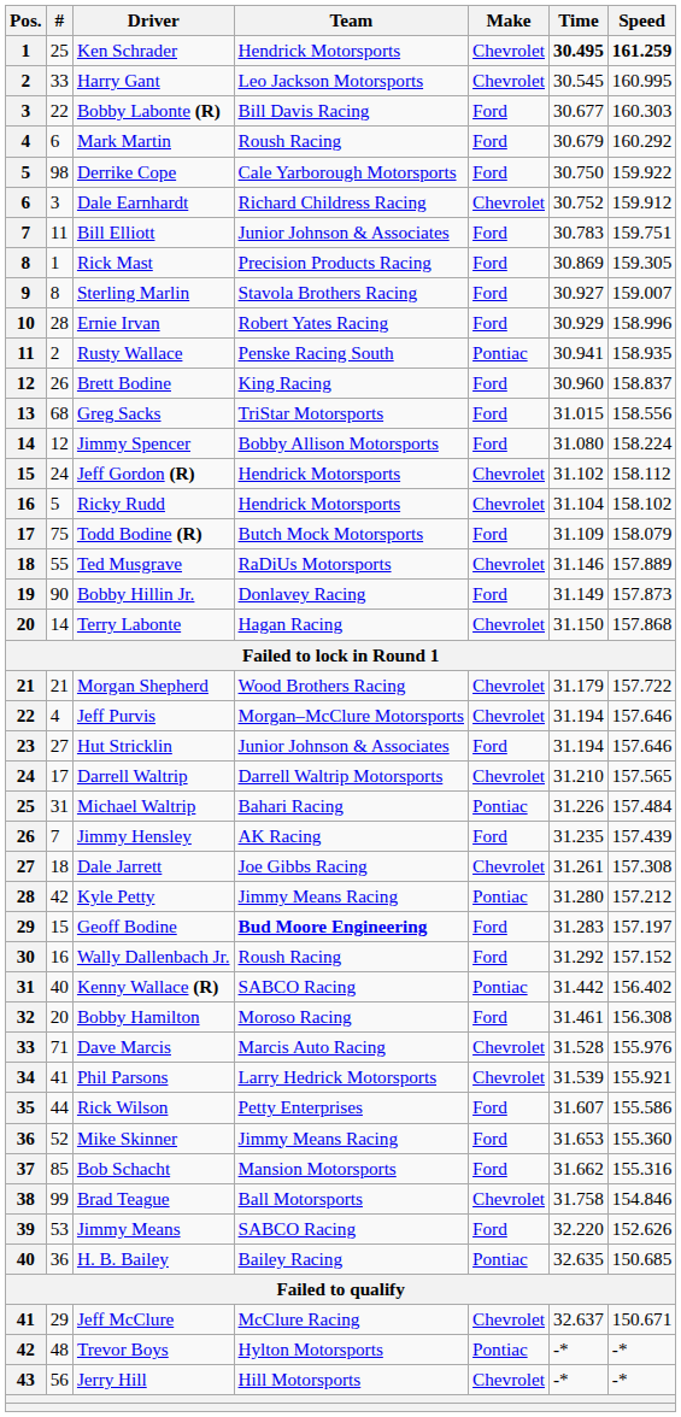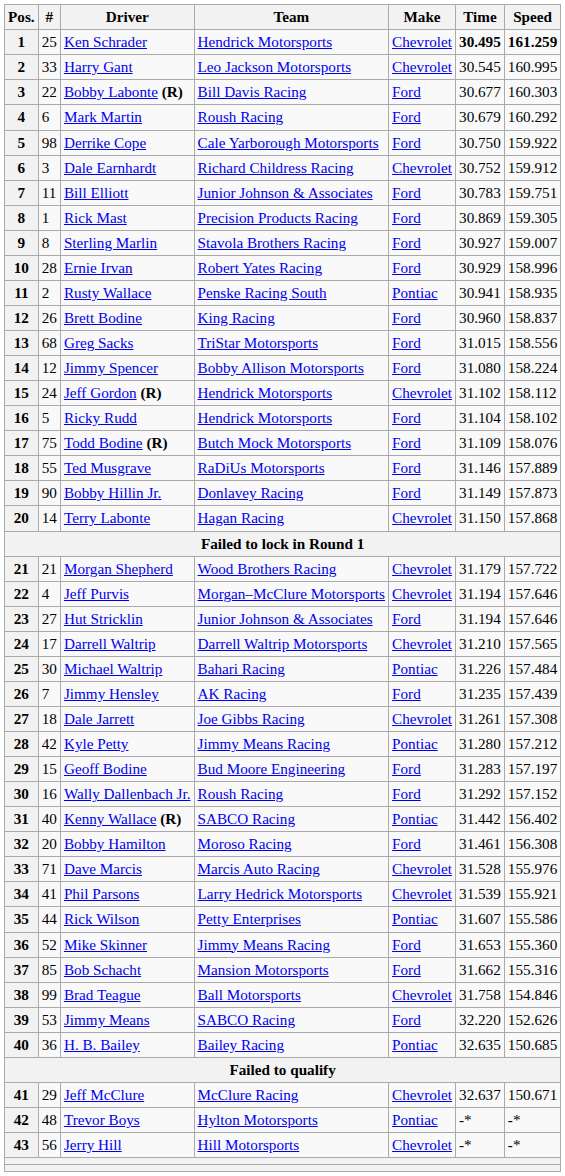Ricky Rudd | Make: Chevrolet -> Ford
Todd Bodine (R) | Speed: 158.079 -> 158.076
Ted Musgrave | Make: Chevrolet -> Ford
Michael Waltrip | #: 31 -> 30
Geoff Bodine | Team: bold -> normal
Rick Wilson | Make: Ford -> Pontiac
